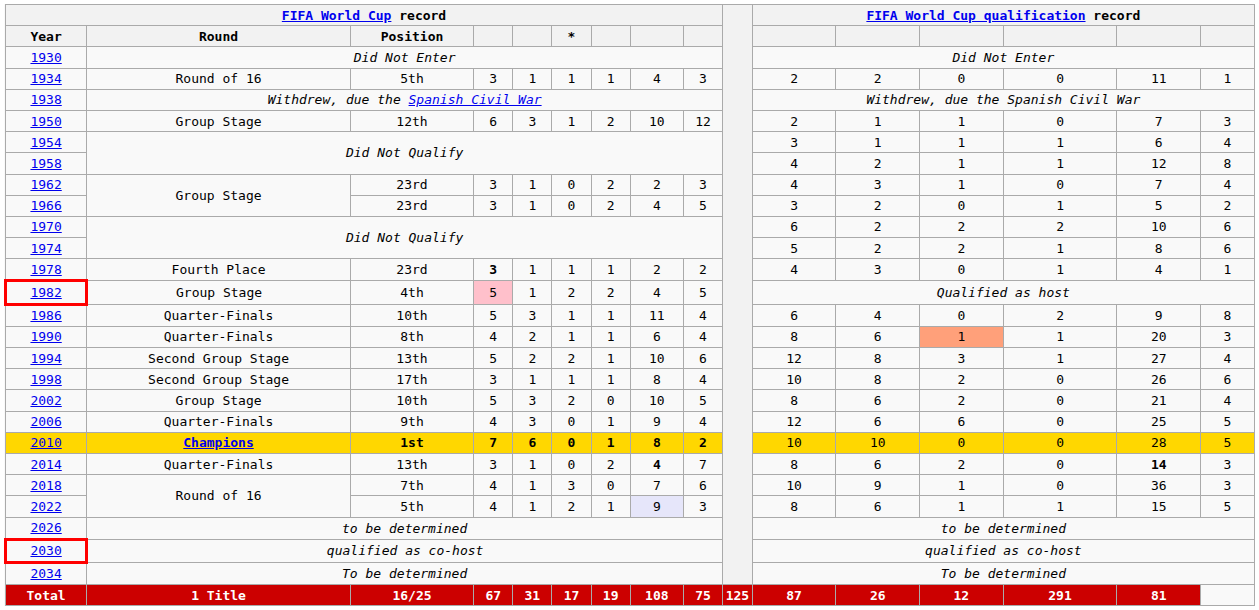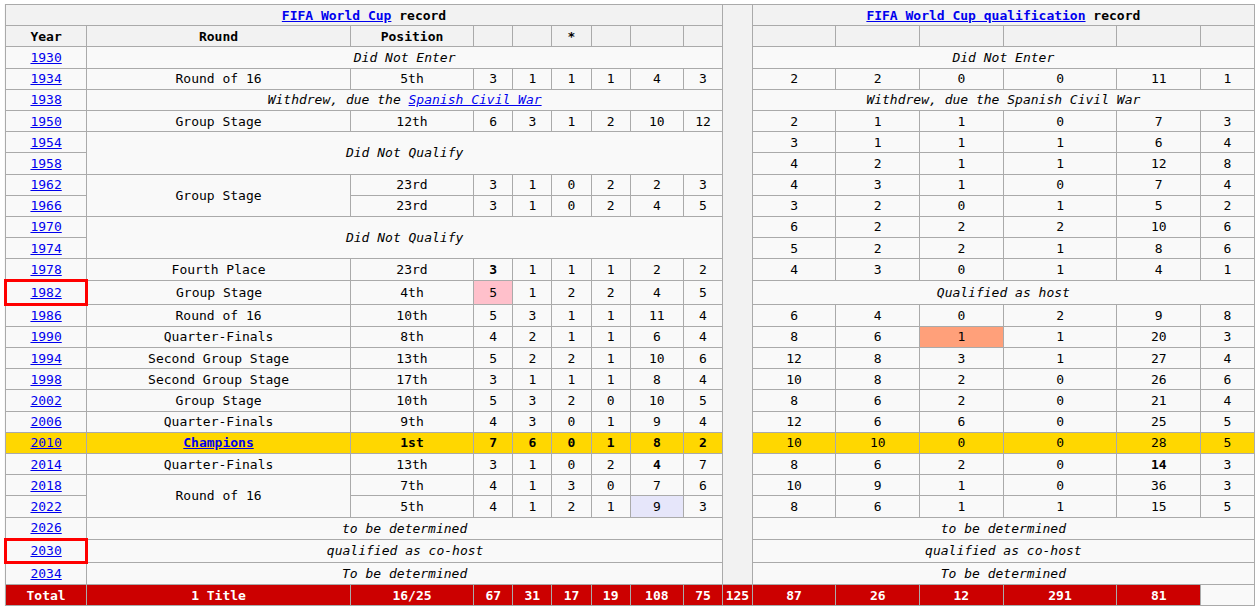1986 | FIFA World Cup record / Round: Quarter-Finals -> Round of 16
